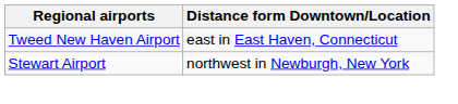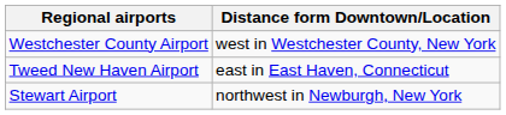+ row: Westchester County Airport | west in Westchester County, New York
